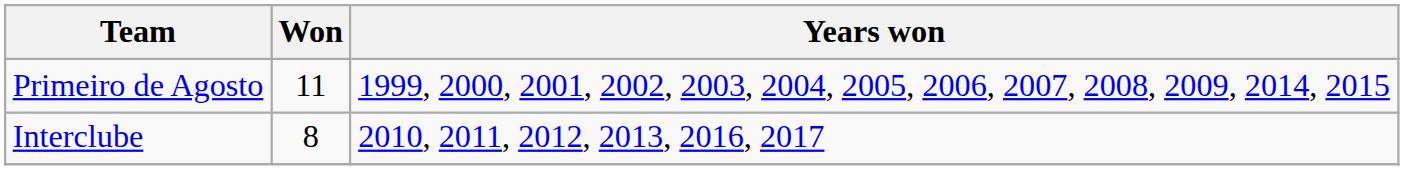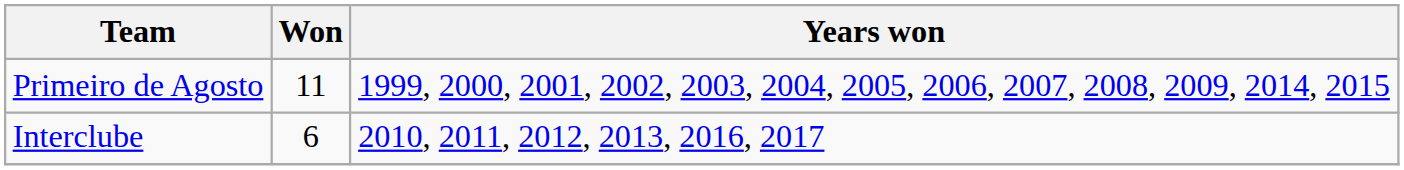Interclube | Won: 8 -> 6
